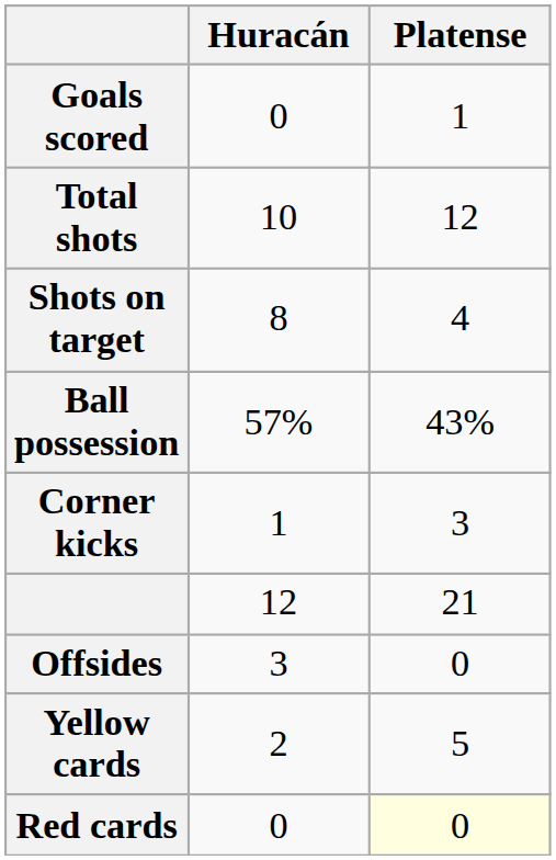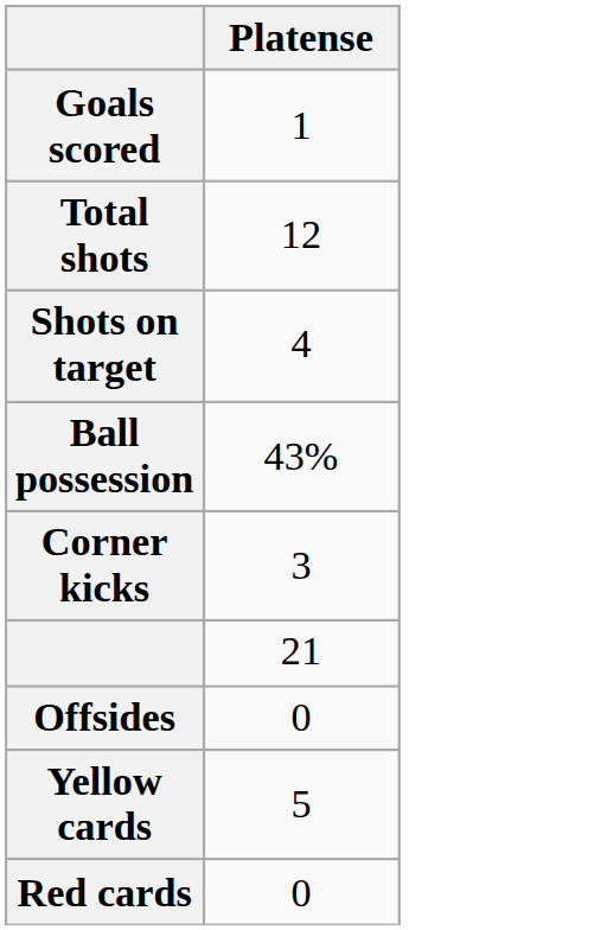- column: Huracán | 0 | 10 | 8 | 57% | 1 | 12 | 3 | 2 | 0
Red cards | Platense: lightyellow background -> no background
